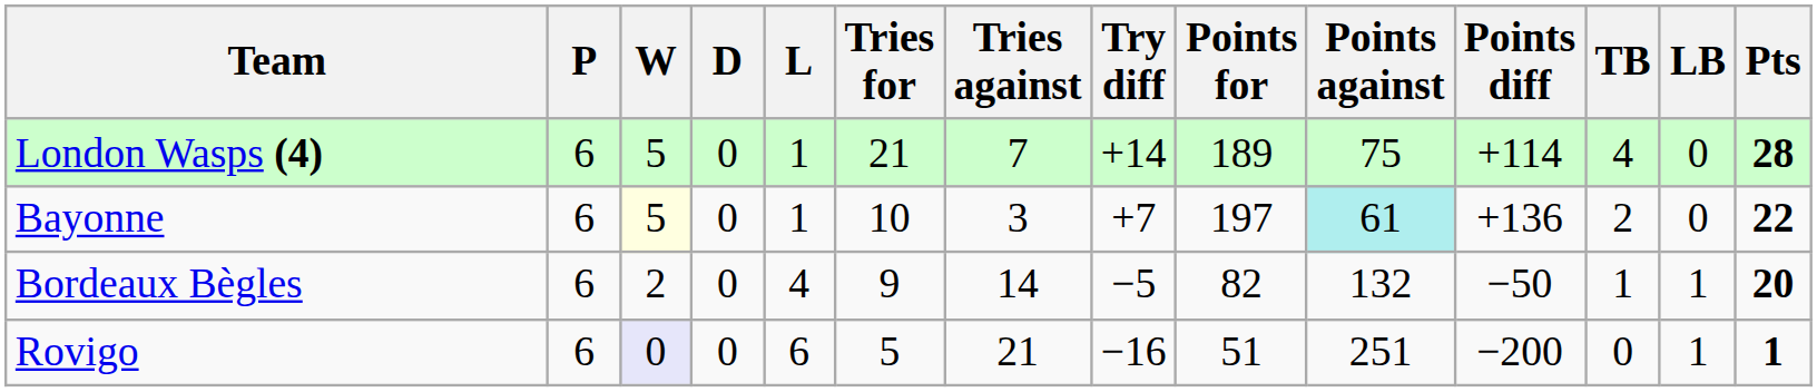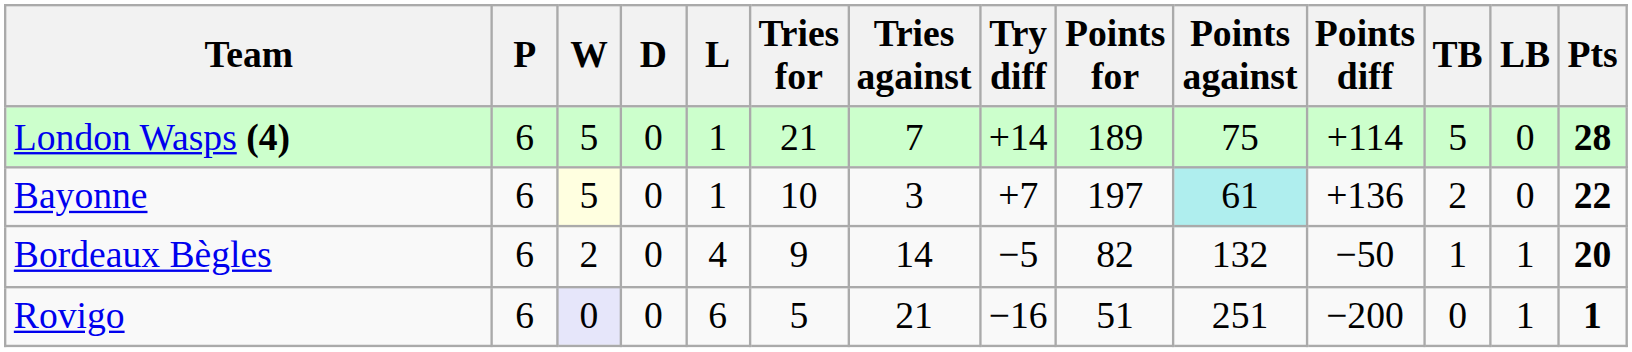London Wasps (4) | TB: 4 -> 5
